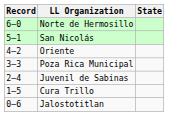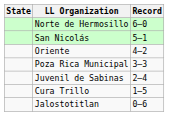columns swapped: State <-> Record
